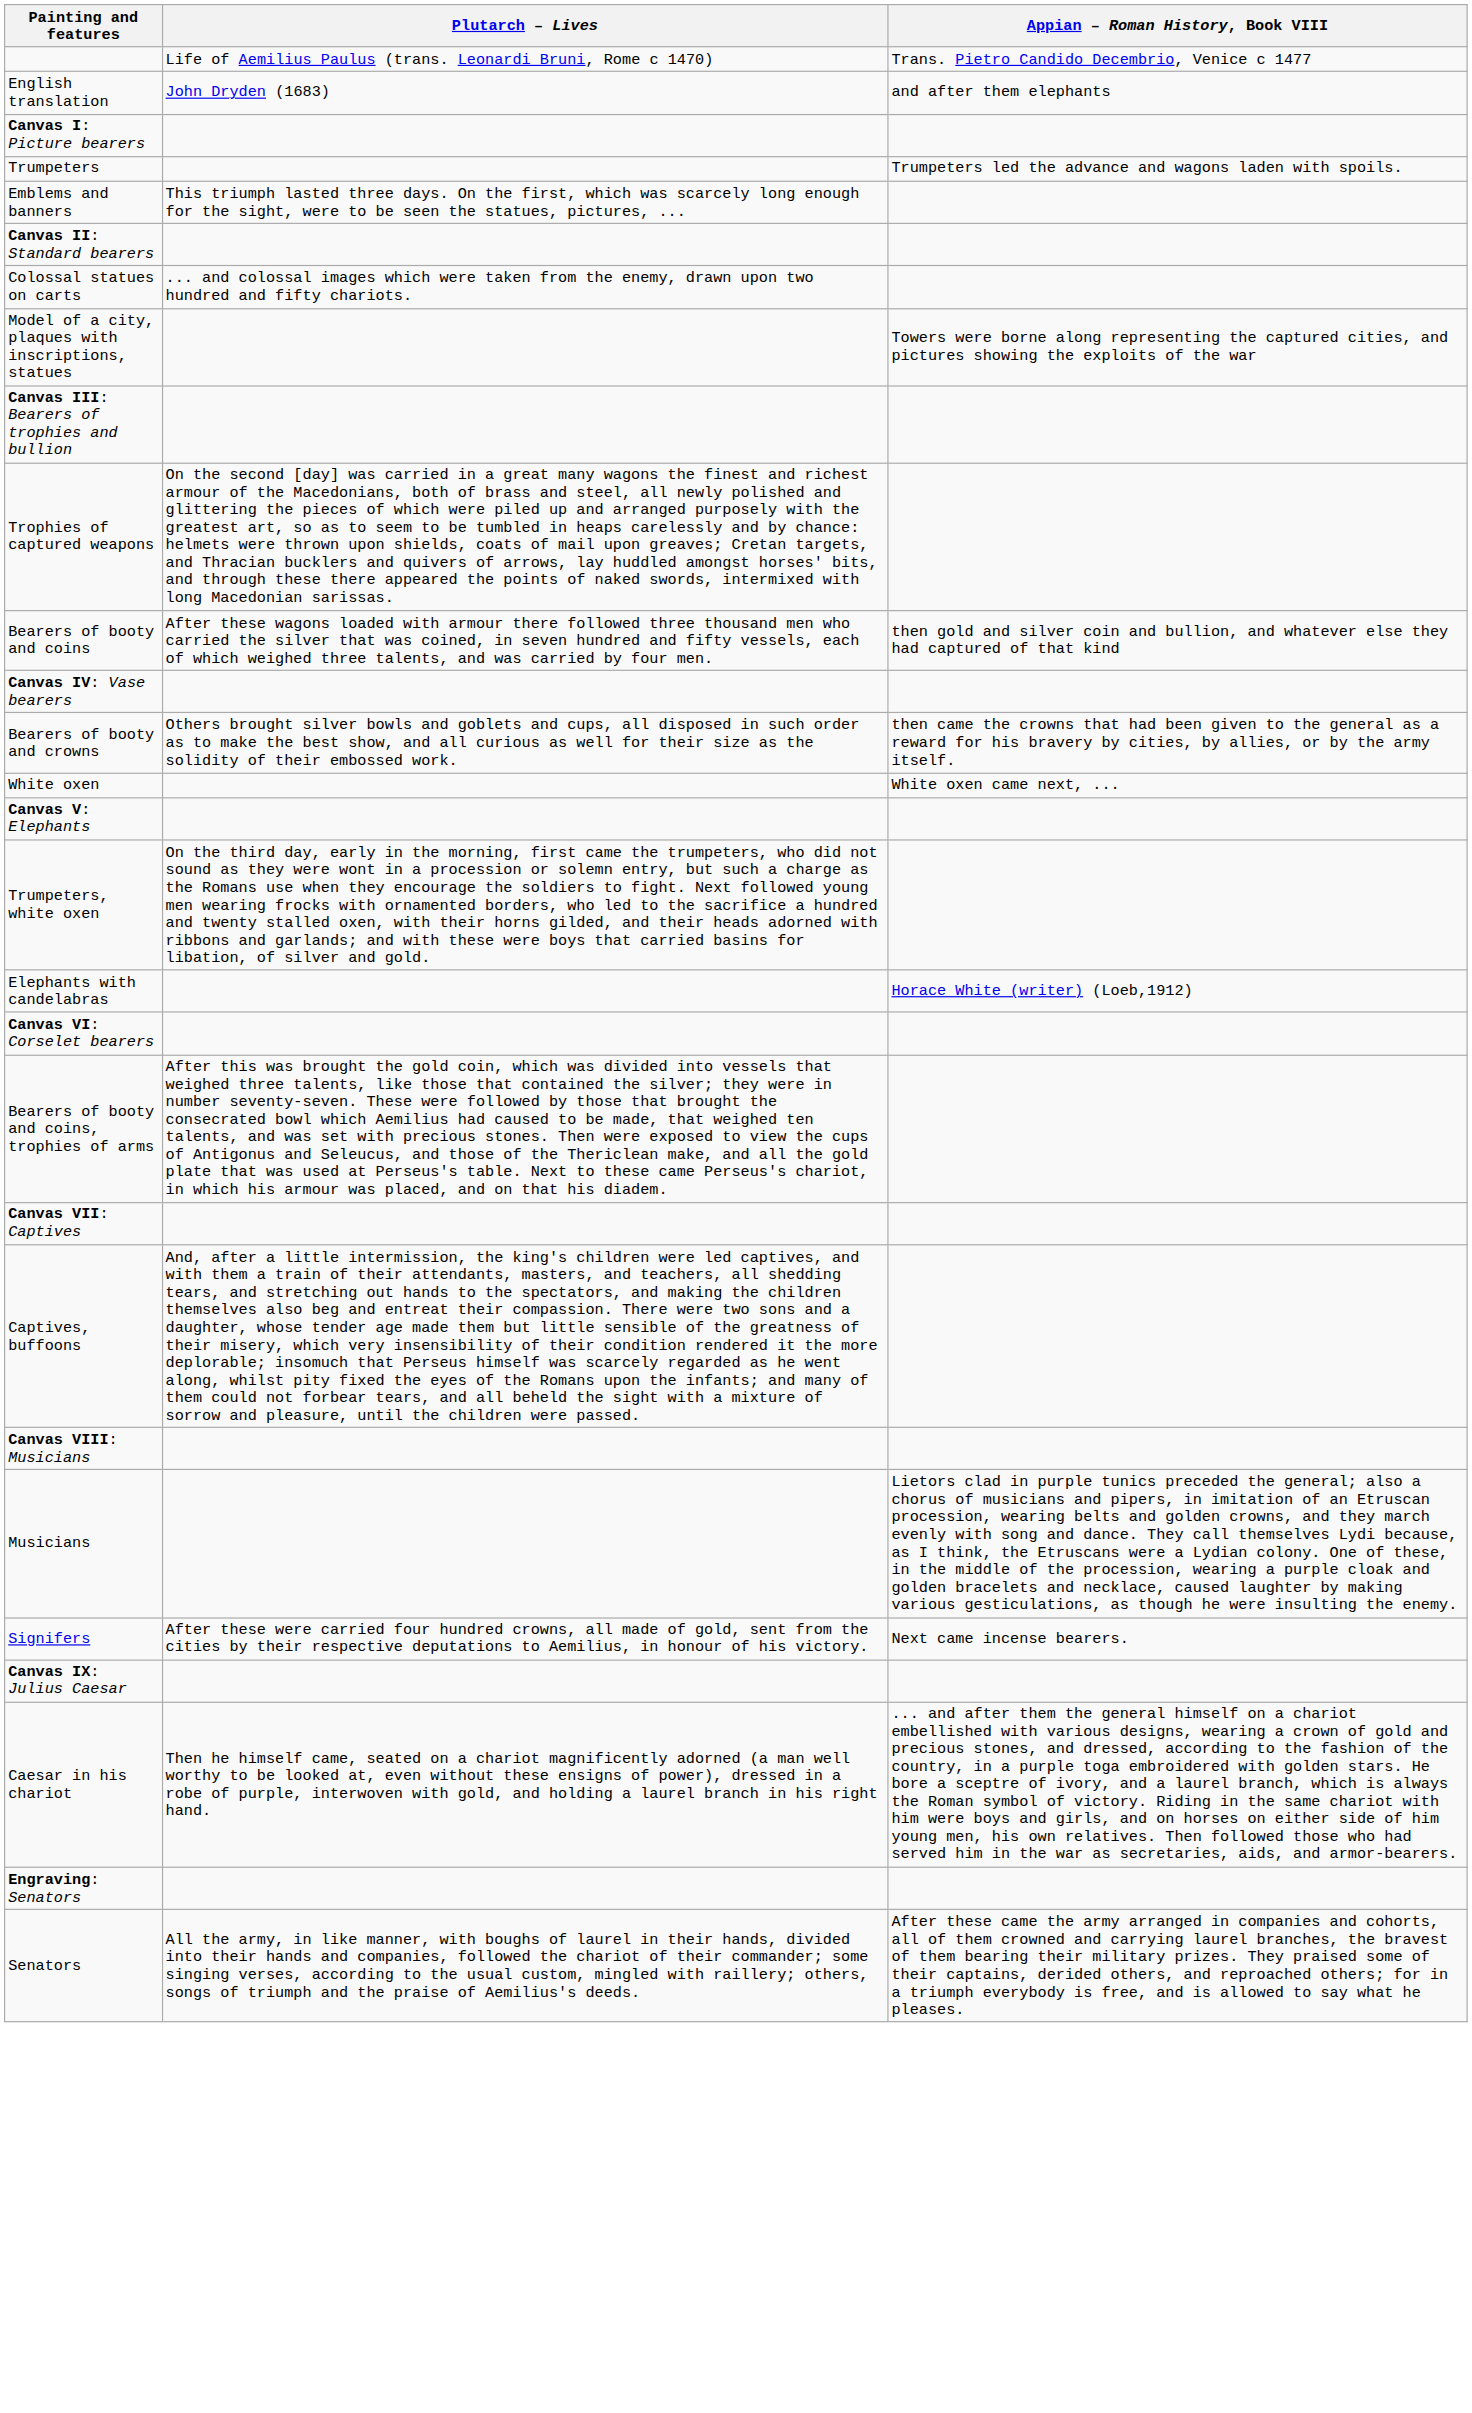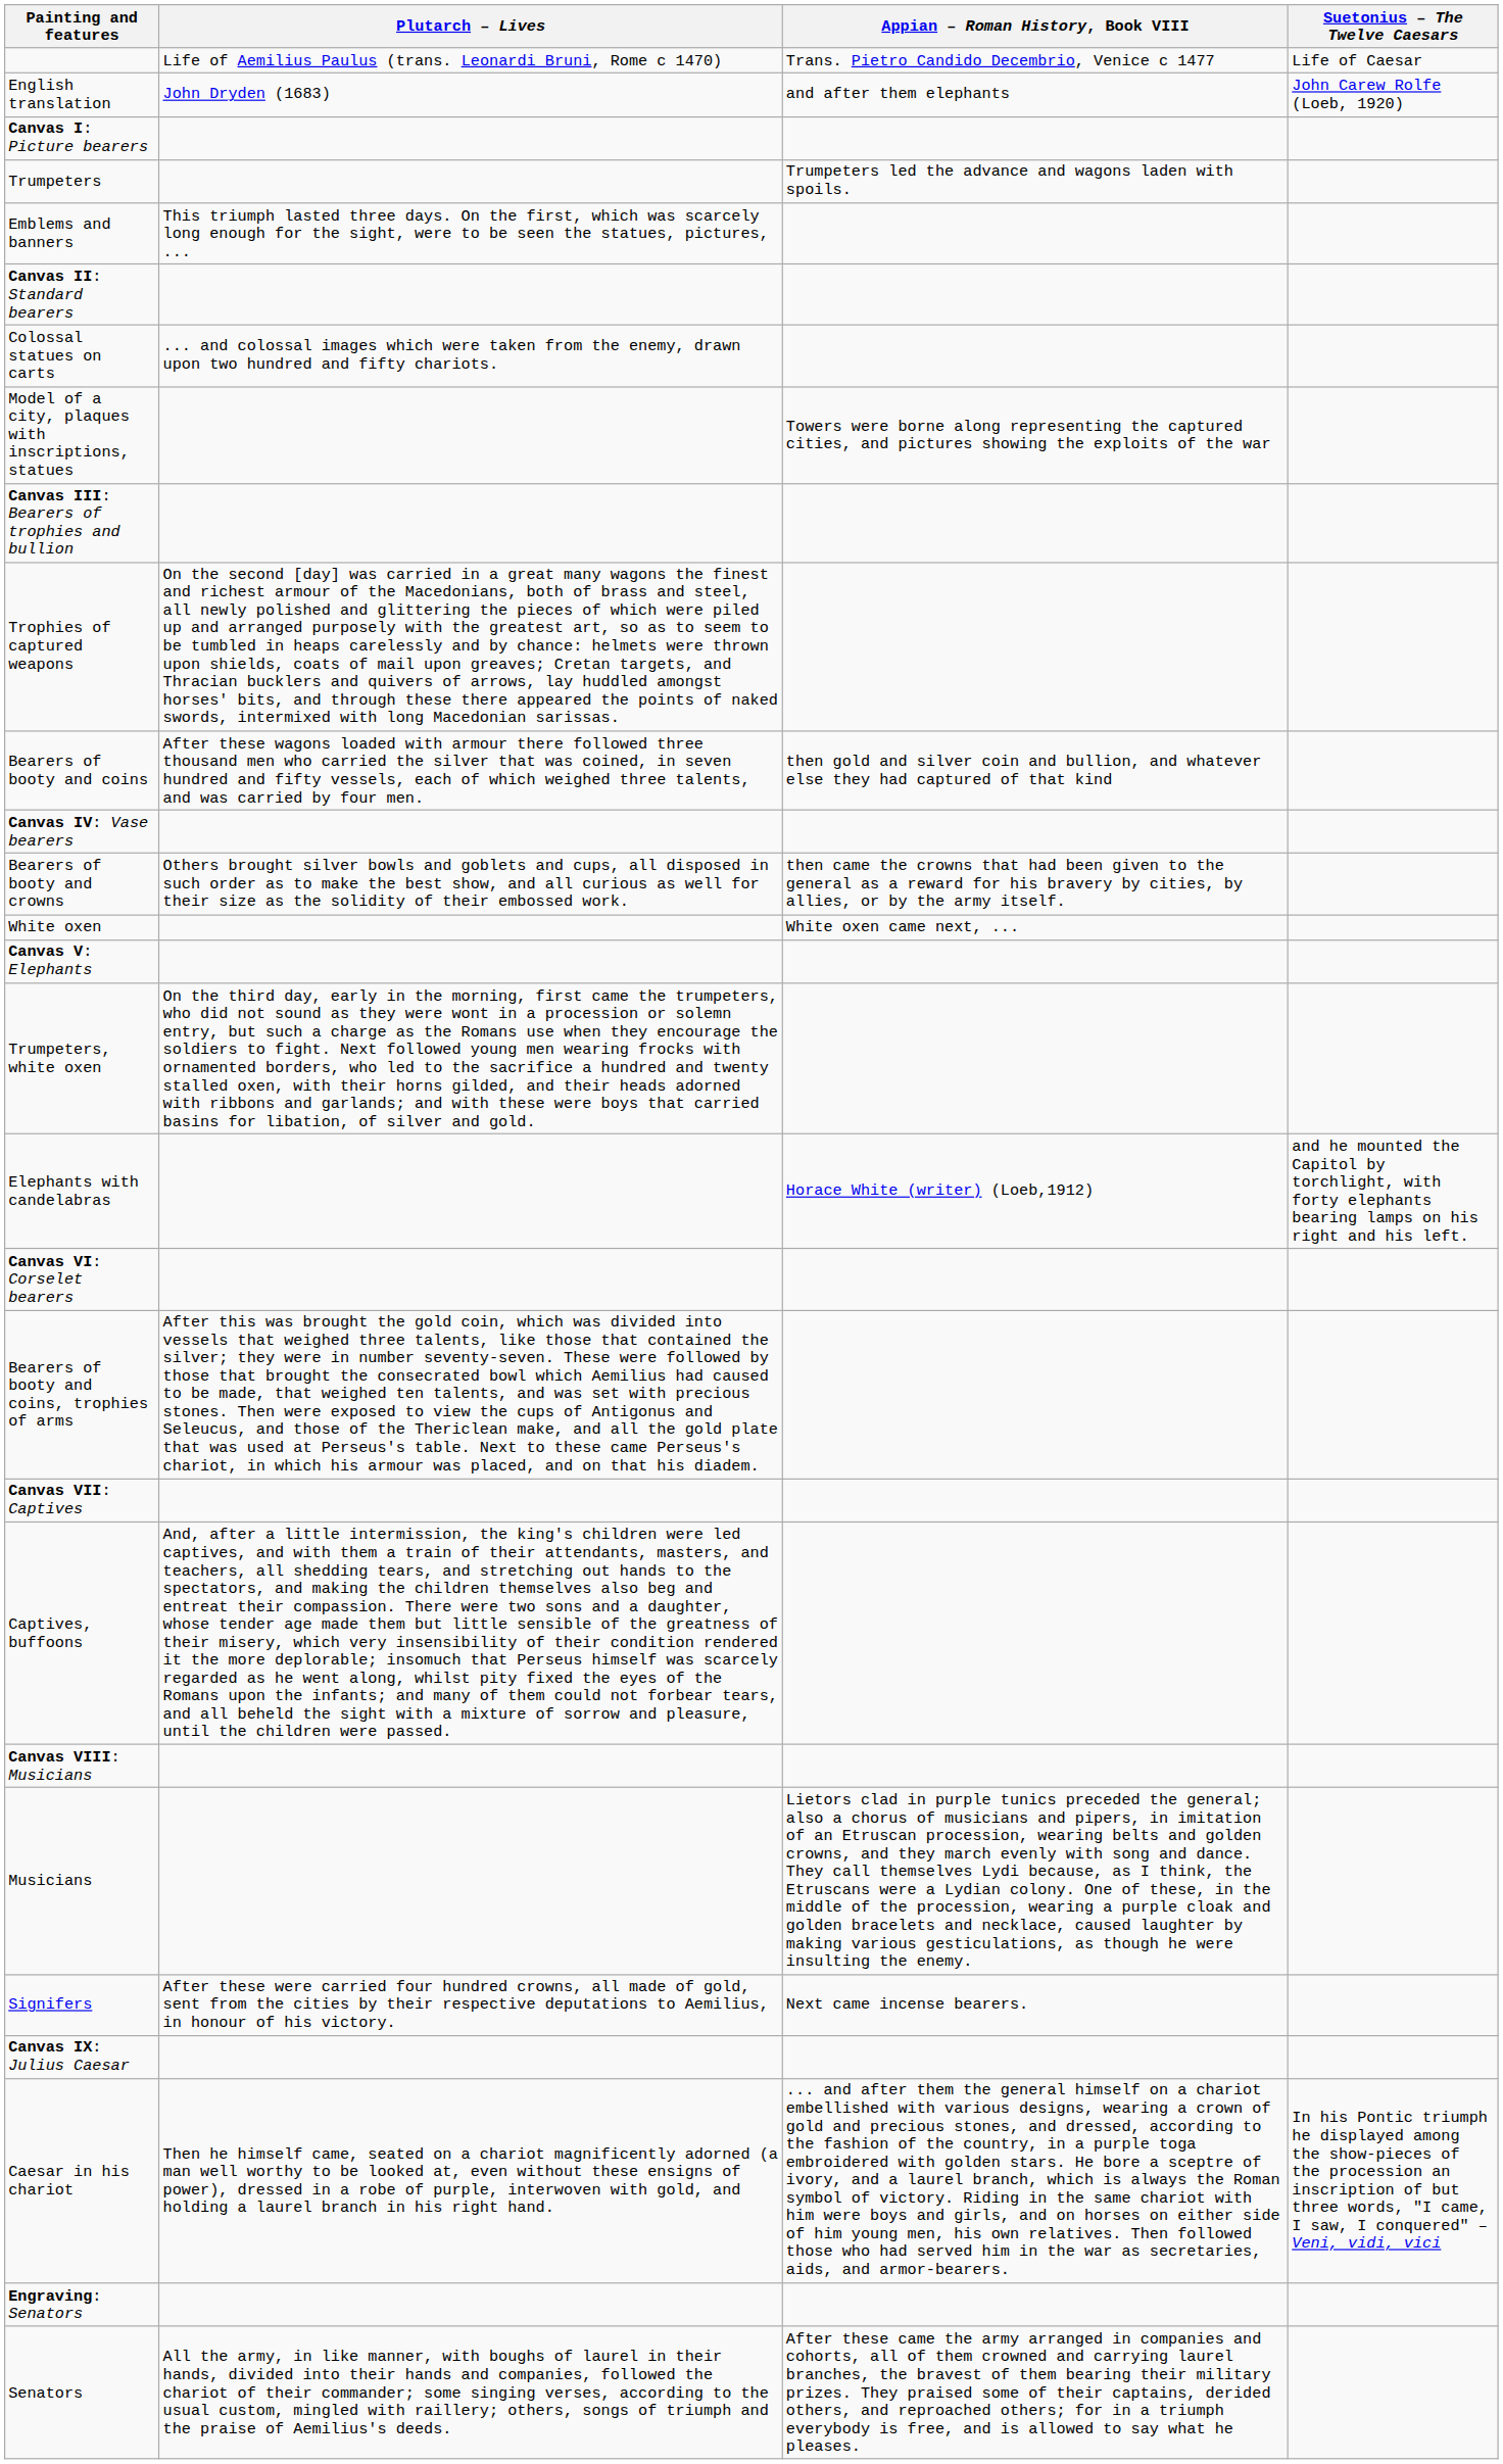+ column: Suetonius – The Twelve Caesars | Life of Caesar | John Carew Rolfe (Loeb, 1920) | and he mounted the Capitol by torchlight, with forty elephants bearing lamps on his right and his left. | In his Pontic triumph he displayed among the show-pieces of the procession an inscription of but three words, "I came, I saw, I conquered" – Veni, vidi, vici
